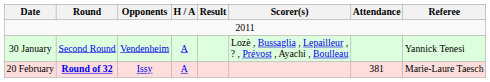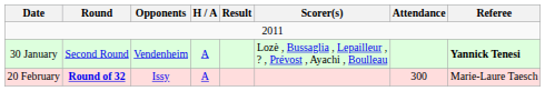30 January | Referee: normal -> bold
20 February | Attendance: 381 -> 300
